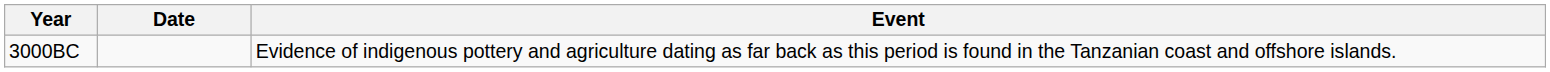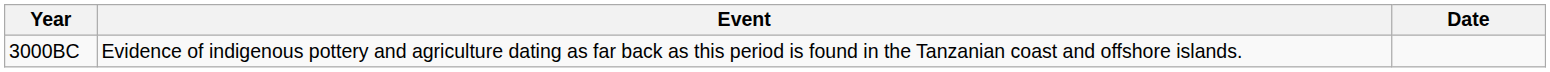columns swapped: Date <-> Event
